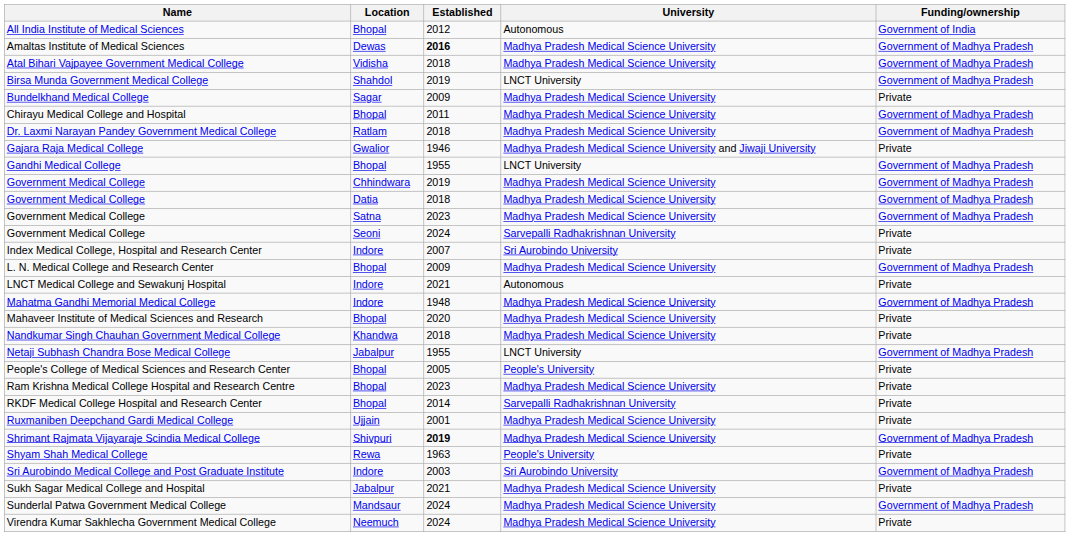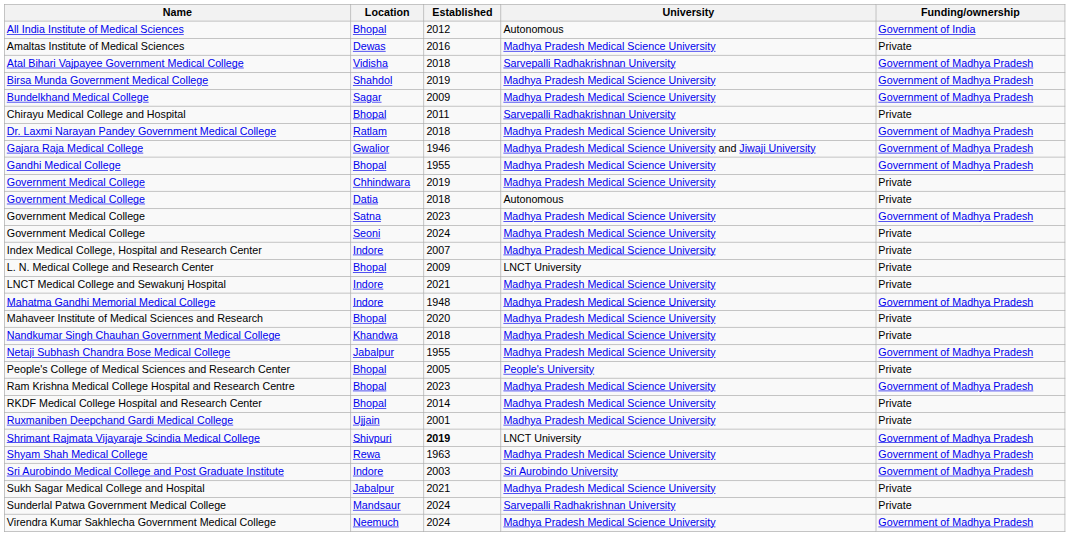Amaltas Institute of Medical Sciences | Established: bold -> normal
Amaltas Institute of Medical Sciences | Funding/ownership: Government of Madhya Pradesh -> Private
Atal Bihari Vajpayee Government Medical College | University: Madhya Pradesh Medical Science University -> Sarvepalli Radhakrishnan University
Birsa Munda Government Medical College | University: LNCT University -> Madhya Pradesh Medical Science University
Bundelkhand Medical College | Funding/ownership: Private -> Government of Madhya Pradesh
Chirayu Medical College and Hospital | University: Madhya Pradesh Medical Science University -> Sarvepalli Radhakrishnan University
Chirayu Medical College and Hospital | Funding/ownership: Government of Madhya Pradesh -> Private
Gajara Raja Medical College | Funding/ownership: Private -> Government of Madhya Pradesh
Gandhi Medical College | University: LNCT University -> Madhya Pradesh Medical Science University
Government Medical College / Chhindwara | Funding/ownership: Government of Madhya Pradesh -> Private
Government Medical College / Datia | University: Madhya Pradesh Medical Science University -> Autonomous
Government Medical College / Datia | Funding/ownership: Government of Madhya Pradesh -> Private
Government Medical College / Seoni | University: Sarvepalli Radhakrishnan University -> Madhya Pradesh Medical Science University
Index Medical College, Hospital and Research Center | University: Sri Aurobindo University -> Madhya Pradesh Medical Science University
L. N. Medical College and Research Center | University: Madhya Pradesh Medical Science University -> LNCT University
L. N. Medical College and Research Center | Funding/ownership: Government of Madhya Pradesh -> Private
LNCT Medical College and Sewakunj Hospital | University: Autonomous -> Madhya Pradesh Medical Science University
Netaji Subhash Chandra Bose Medical College | University: LNCT University -> Madhya Pradesh Medical Science University
Ram Krishna Medical College Hospital and Research Centre | Funding/ownership: Private -> Government of Madhya Pradesh
RKDF Medical College Hospital and Research Center | University: Sarvepalli Radhakrishnan University -> Madhya Pradesh Medical Science University
Shrimant Rajmata Vijayaraje Scindia Medical College | University: Madhya Pradesh Medical Science University -> LNCT University
Shyam Shah Medical College | University: People's University -> Madhya Pradesh Medical Science University
Shyam Shah Medical College | Funding/ownership: Private -> Government of Madhya Pradesh
Sunderlal Patwa Government Medical College | University: Madhya Pradesh Medical Science University -> Sarvepalli Radhakrishnan University
Sunderlal Patwa Government Medical College | Funding/ownership: Government of Madhya Pradesh -> Private
Virendra Kumar Sakhlecha Government Medical College | Funding/ownership: Private -> Government of Madhya Pradesh
